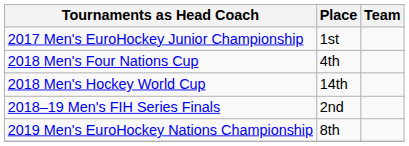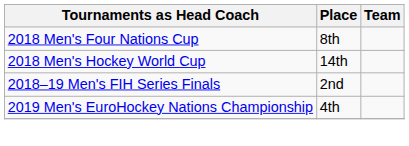- row: 2017 Men's EuroHockey Junior Championship | 1st
2018 Men's Four Nations Cup | Place: 4th -> 8th
2019 Men's EuroHockey Nations Championship | Place: 8th -> 4th
